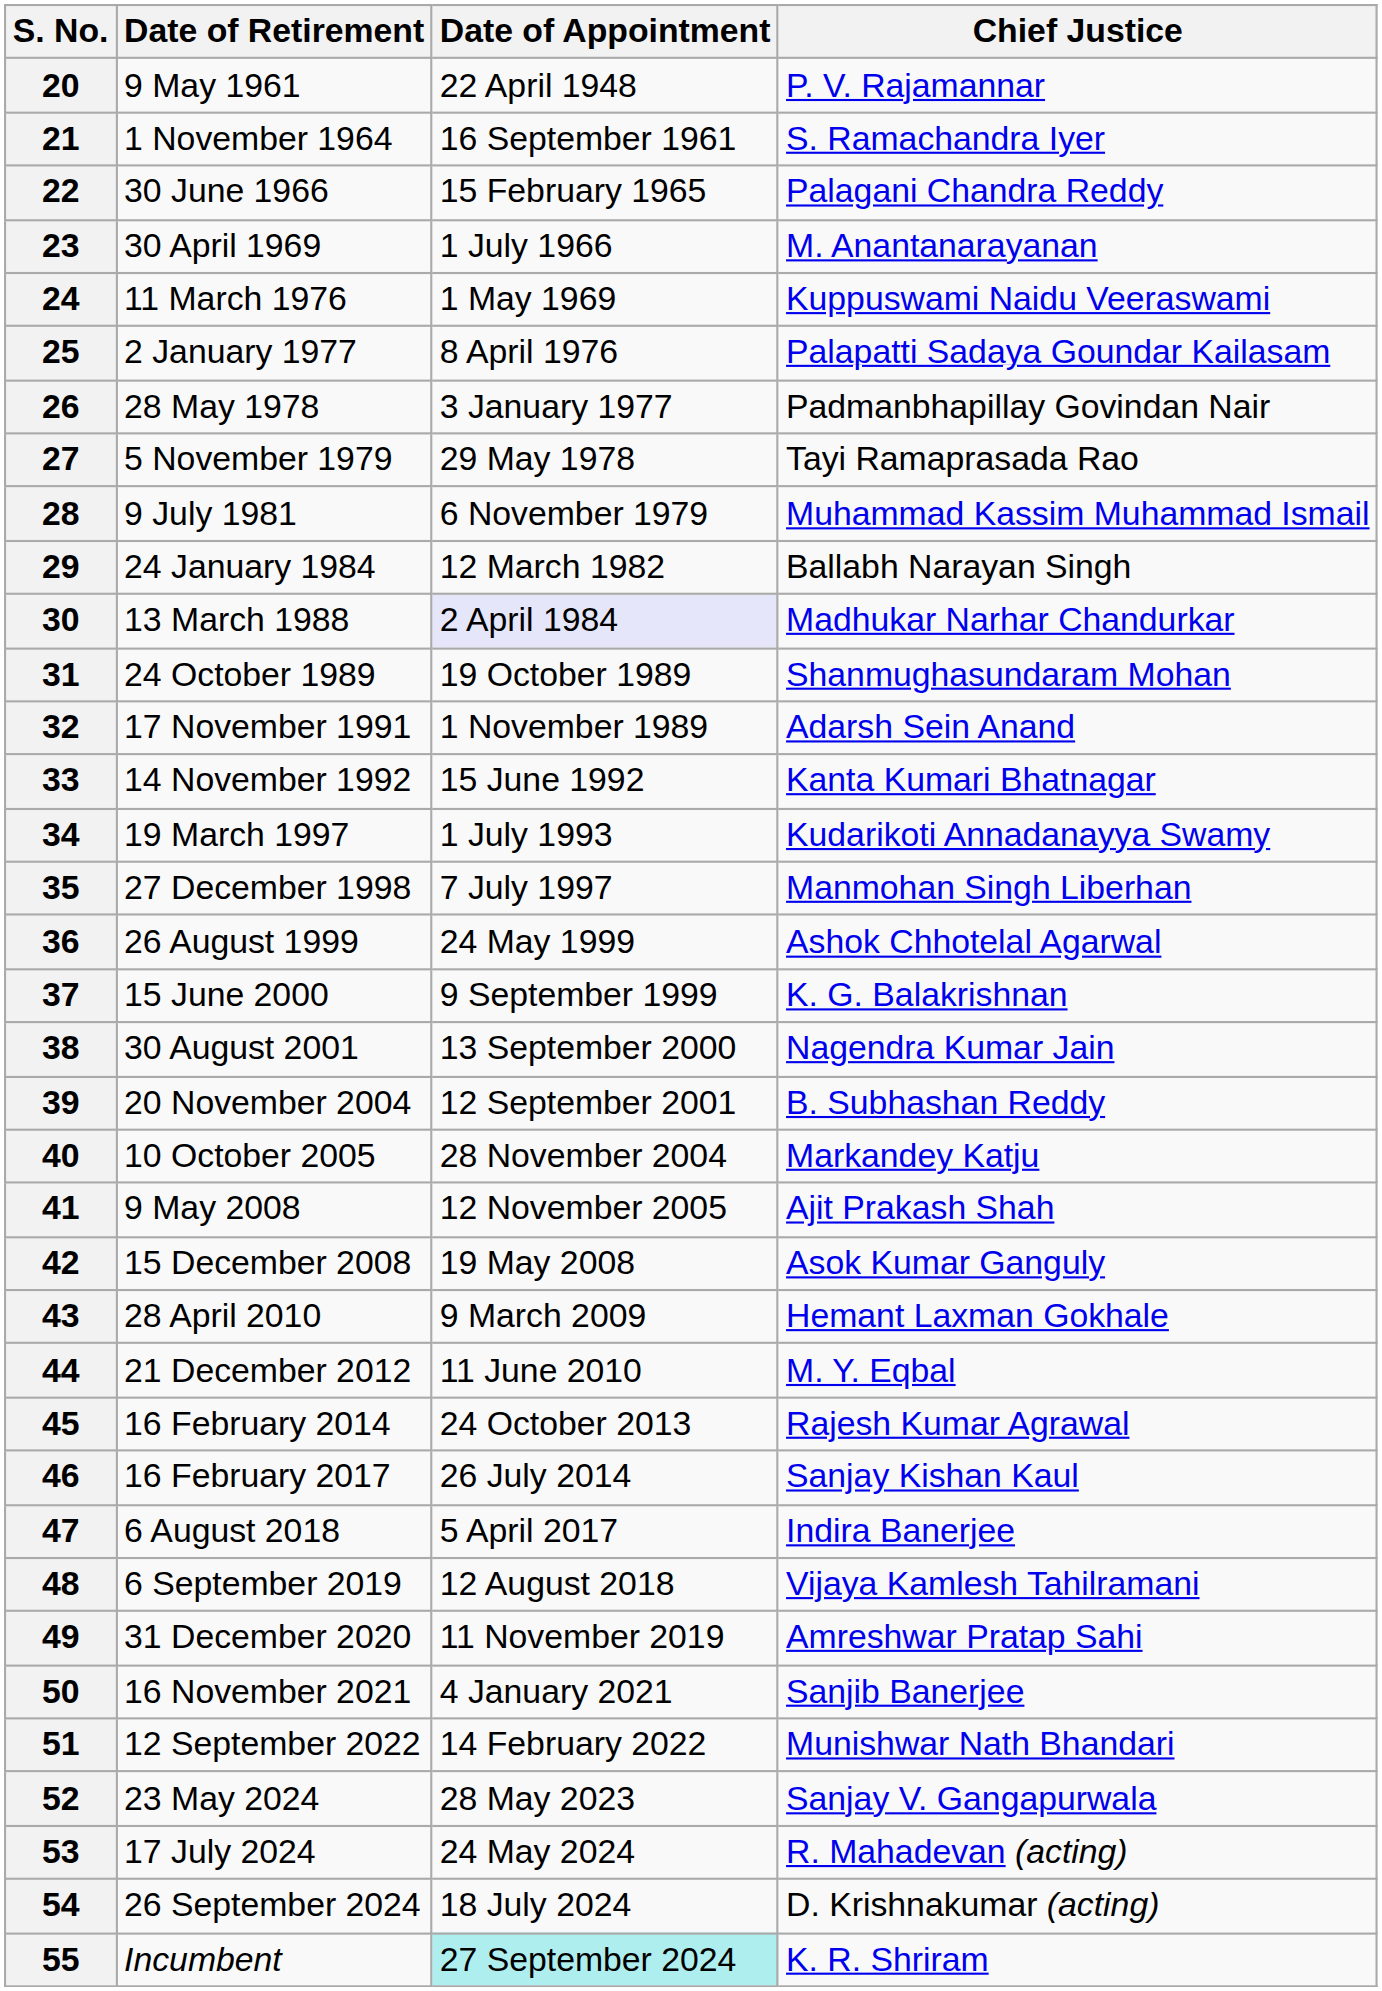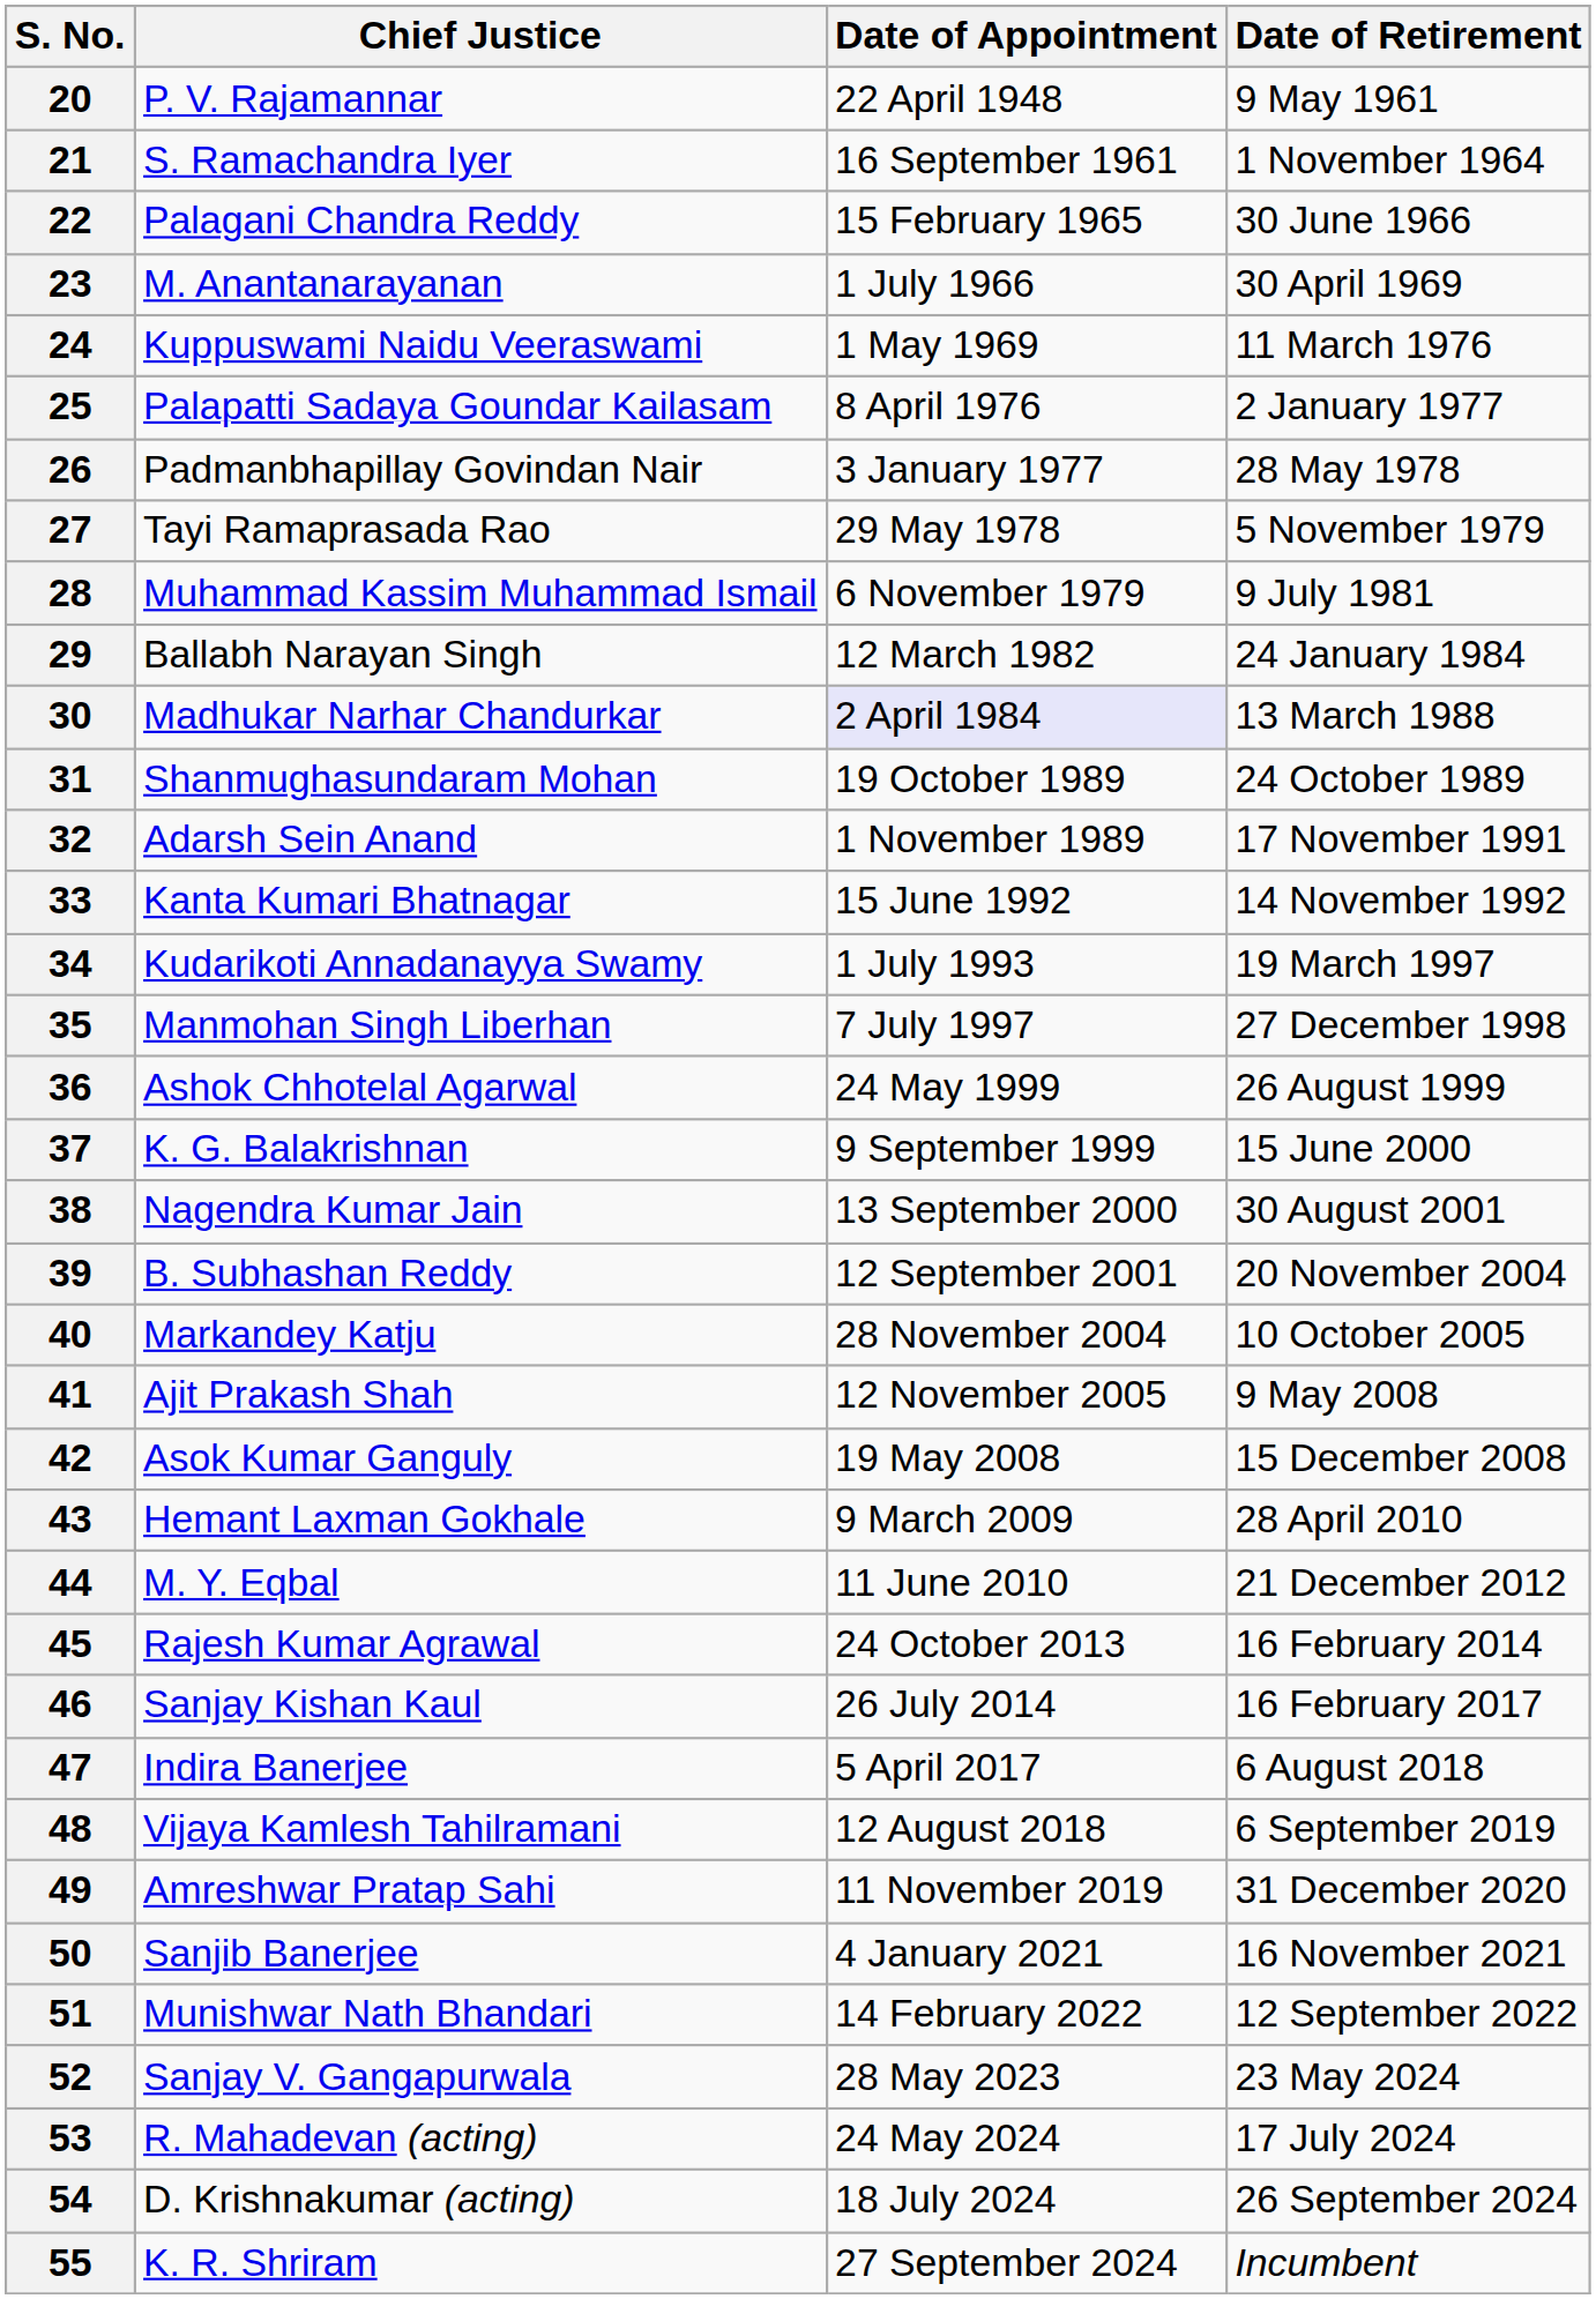columns swapped: Chief Justice <-> Date of Retirement
55 | Date of Appointment: paleturquoise background -> no background
